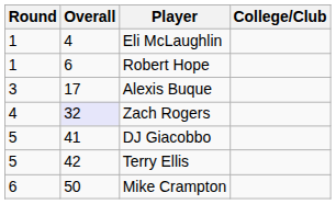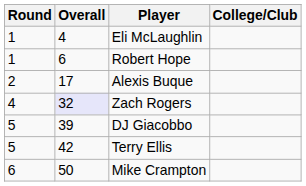Alexis Buque | Round: 3 -> 2
DJ Giacobbo | Overall: 41 -> 39
